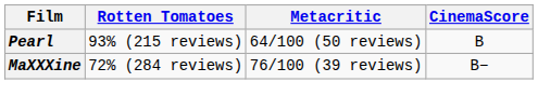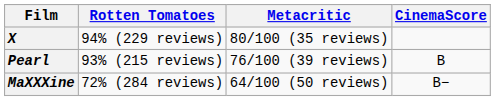+ row: X | 94% (229 reviews) | 80/100 (35 reviews)
Pearl | Metacritic: 64/100 (50 reviews) -> 76/100 (39 reviews)
MaXXXine | Metacritic: 76/100 (39 reviews) -> 64/100 (50 reviews)
